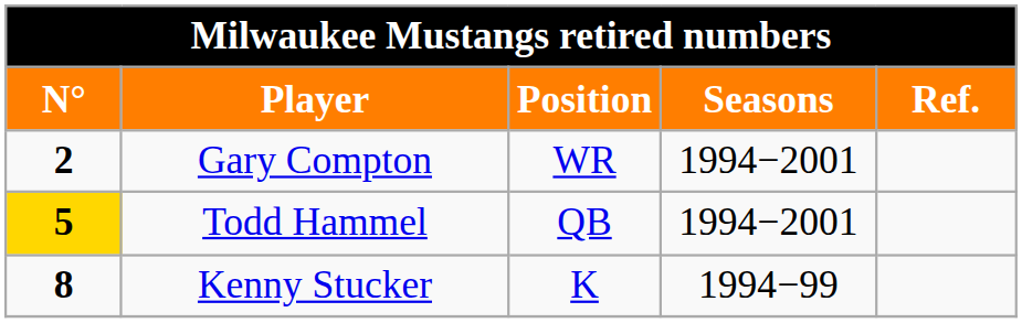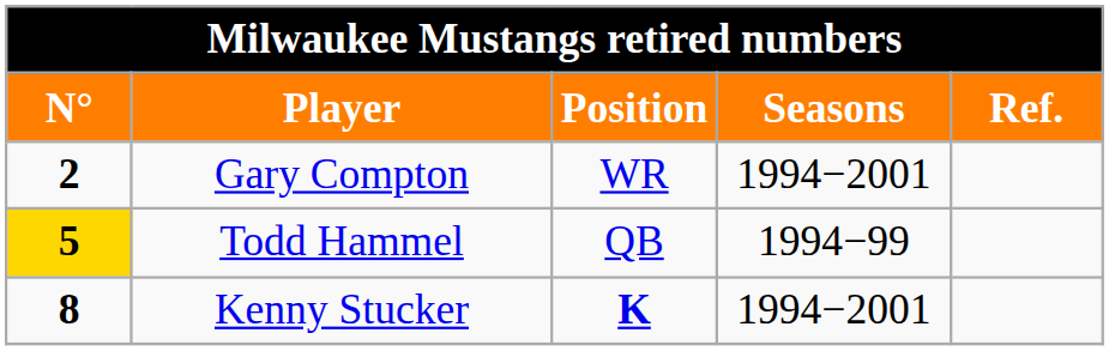Todd Hammel | Seasons: 1994−2001 -> 1994−99
Kenny Stucker | Position: normal -> bold
Kenny Stucker | Seasons: 1994−99 -> 1994−2001
